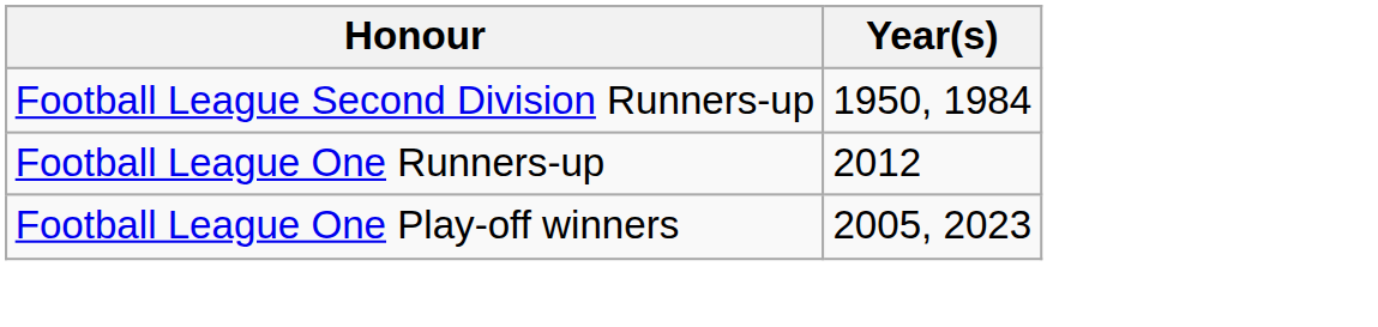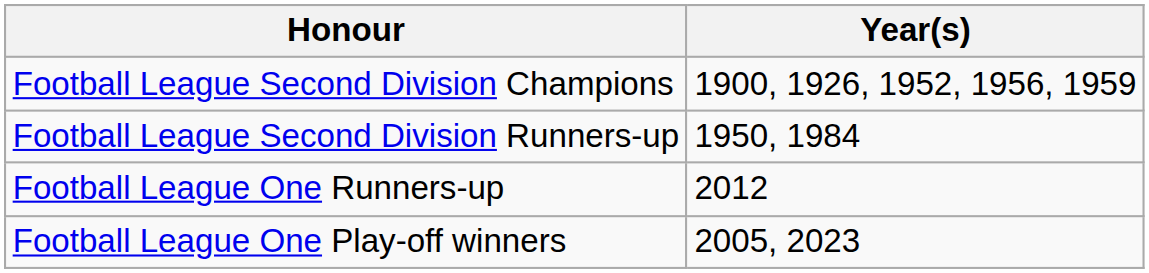+ row: Football League Second Division Champions | 1900, 1926, 1952, 1956, 1959
